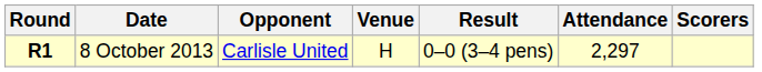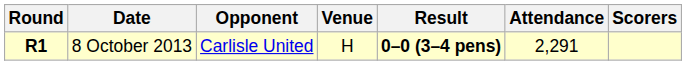8 October 2013 | Result: normal -> bold
8 October 2013 | Attendance: 2,297 -> 2,291
